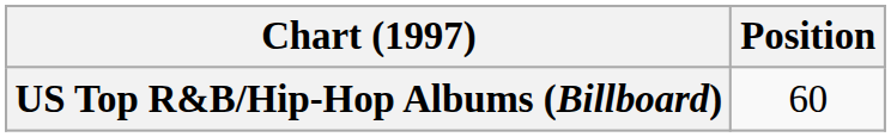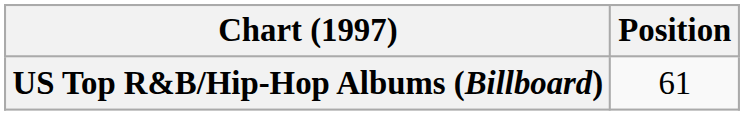US Top R&B/Hip-Hop Albums (Billboard) | Position: 60 -> 61
